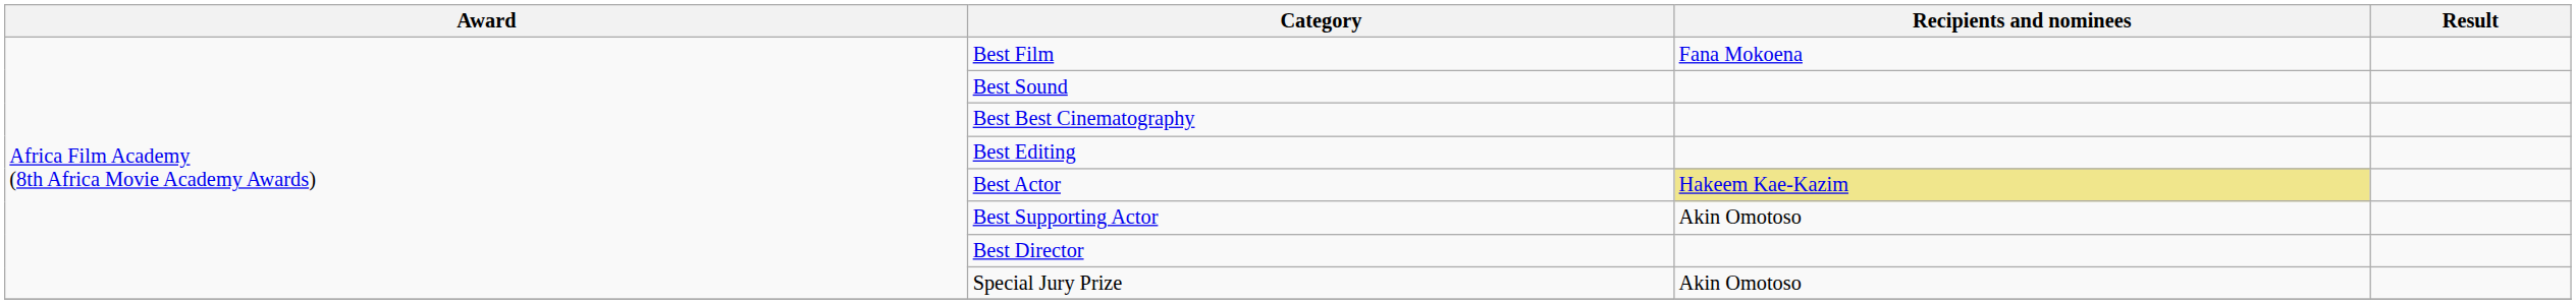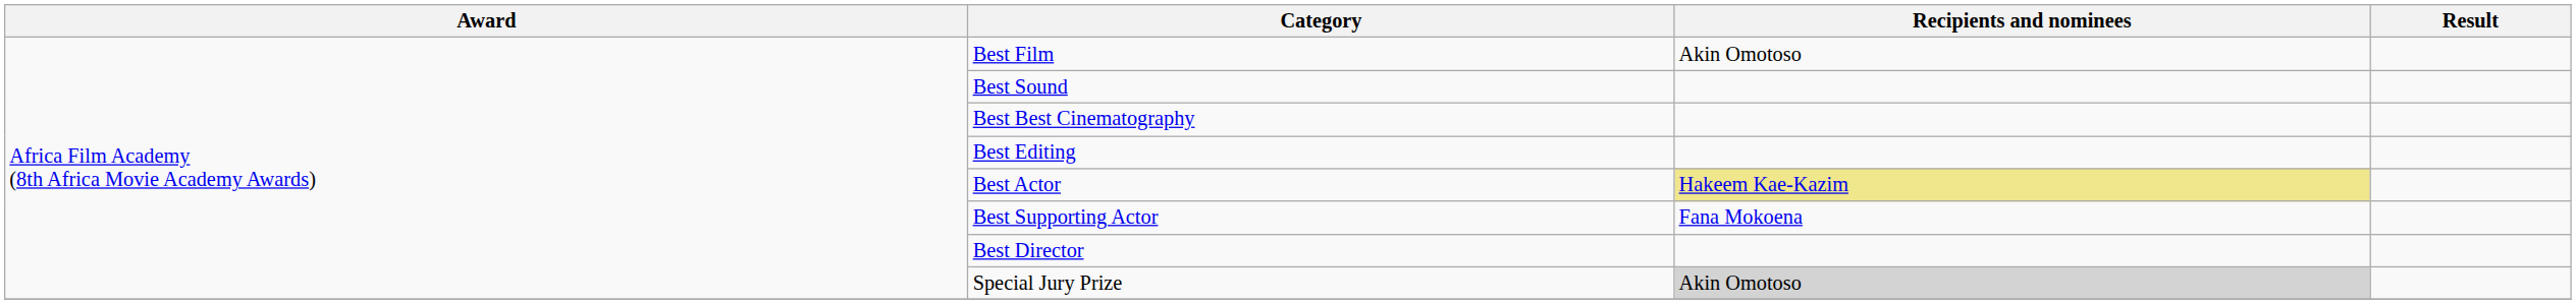Best Film | Recipients and nominees: Fana Mokoena -> Akin Omotoso
Best Supporting Actor | Recipients and nominees: Akin Omotoso -> Fana Mokoena
Special Jury Prize | Recipients and nominees: no background -> lightgrey background
